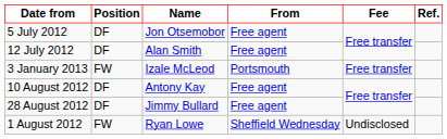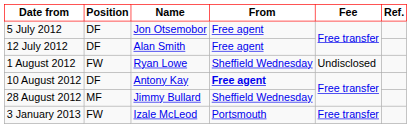rows swapped: 1 August 2012 <-> 3 January 2013
10 August 2012 | From: normal -> bold
28 August 2012 | Position: DF -> MF
28 August 2012 | From: Free agent -> Sheffield Wednesday
